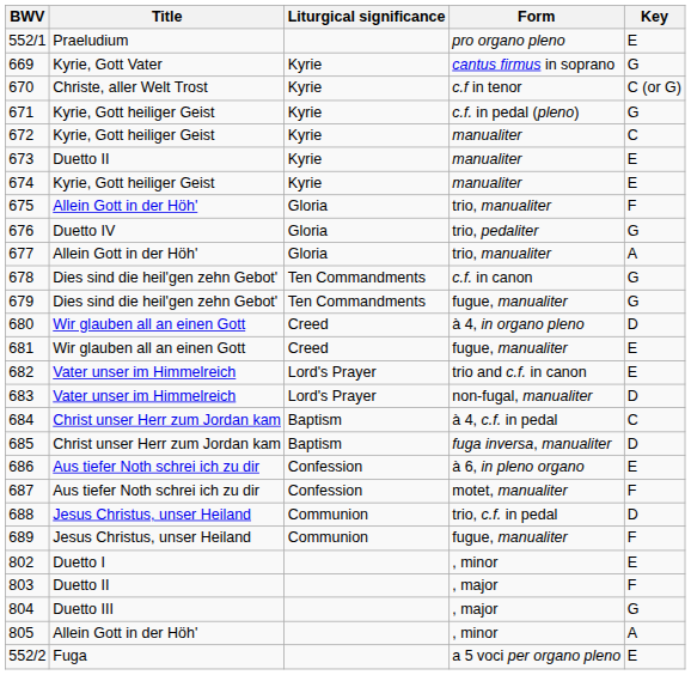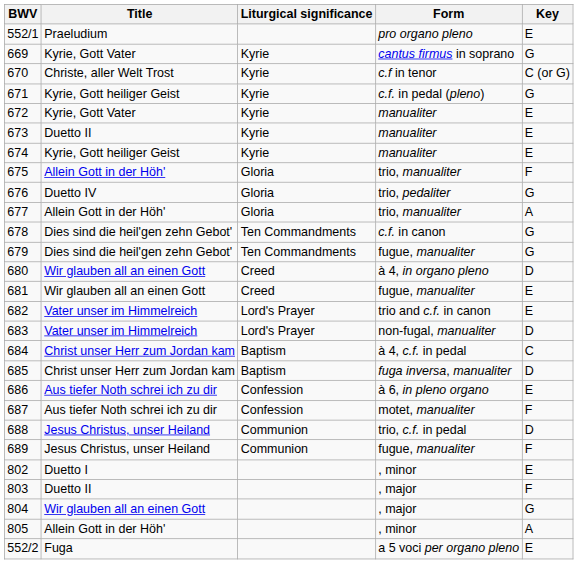672 | Title: Kyrie, Gott heiliger Geist -> Kyrie, Gott Vater
672 | Key: C -> E
804 | Title: Duetto III -> Wir glauben all an einen Gott
